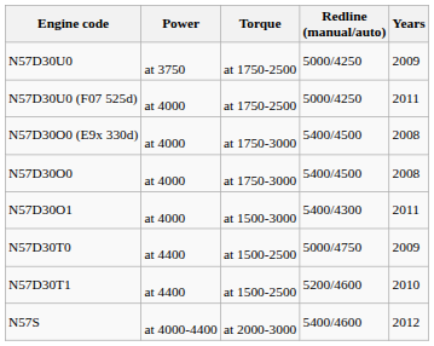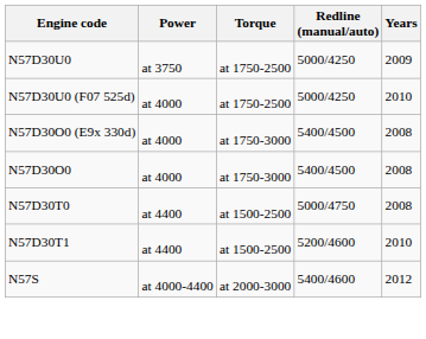N57D30U0 (F07 525d) | Years: 2011 -> 2010
- row: N57D30O1 | at 4000 | at 1500-3000 | 5400/4300 | 2011
N57D30T0 | Years: 2009 -> 2008
